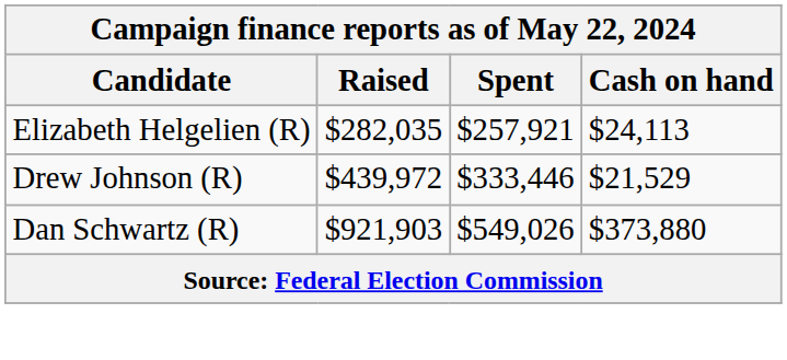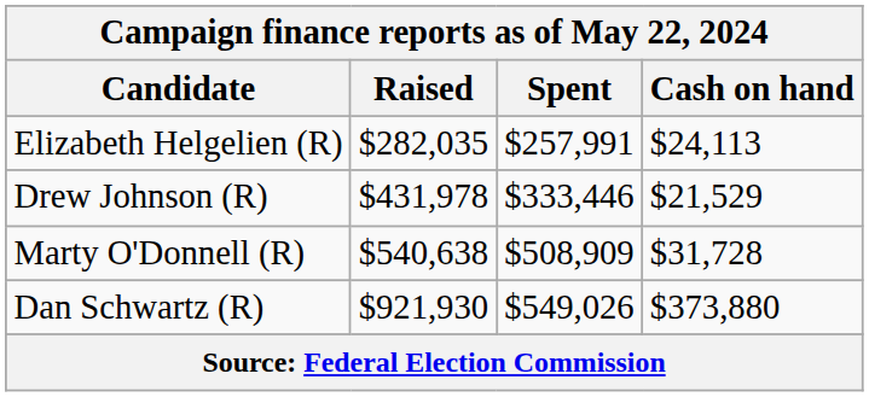Elizabeth Helgelien (R) | Spent: $257,921 -> $257,991
Drew Johnson (R) | Raised: $439,972 -> $431,978
+ row: Marty O'Donnell (R) | $540,638 | $508,909 | $31,728
Dan Schwartz (R) | Raised: $921,903 -> $921,930
